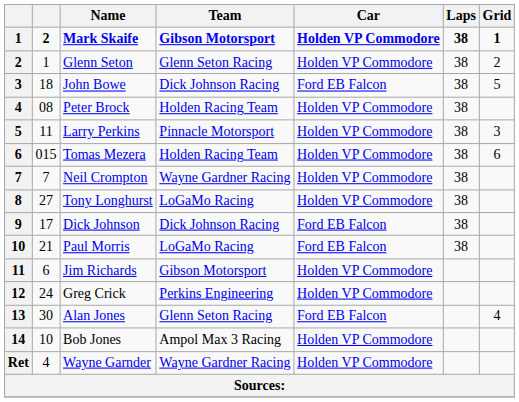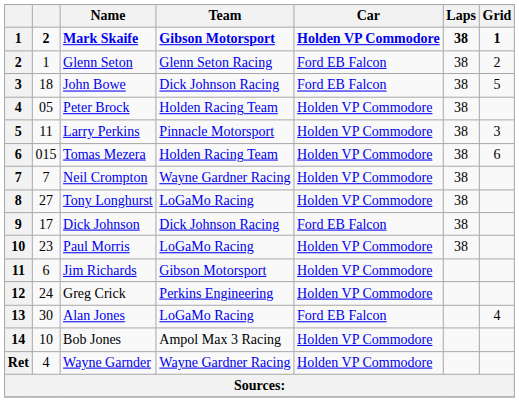Glenn Seton | Car: Holden VP Commodore -> Ford EB Falcon
Peter Brock | column 2: 08 -> 05
Paul Morris | column 2: 21 -> 23
Paul Morris | Car: Ford EB Falcon -> Holden VP Commodore
Alan Jones | Team: Glenn Seton Racing -> LoGaMo Racing
